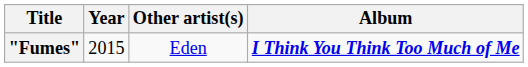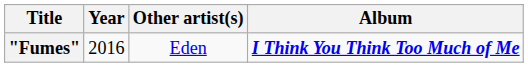"Fumes" | Year: 2015 -> 2016
